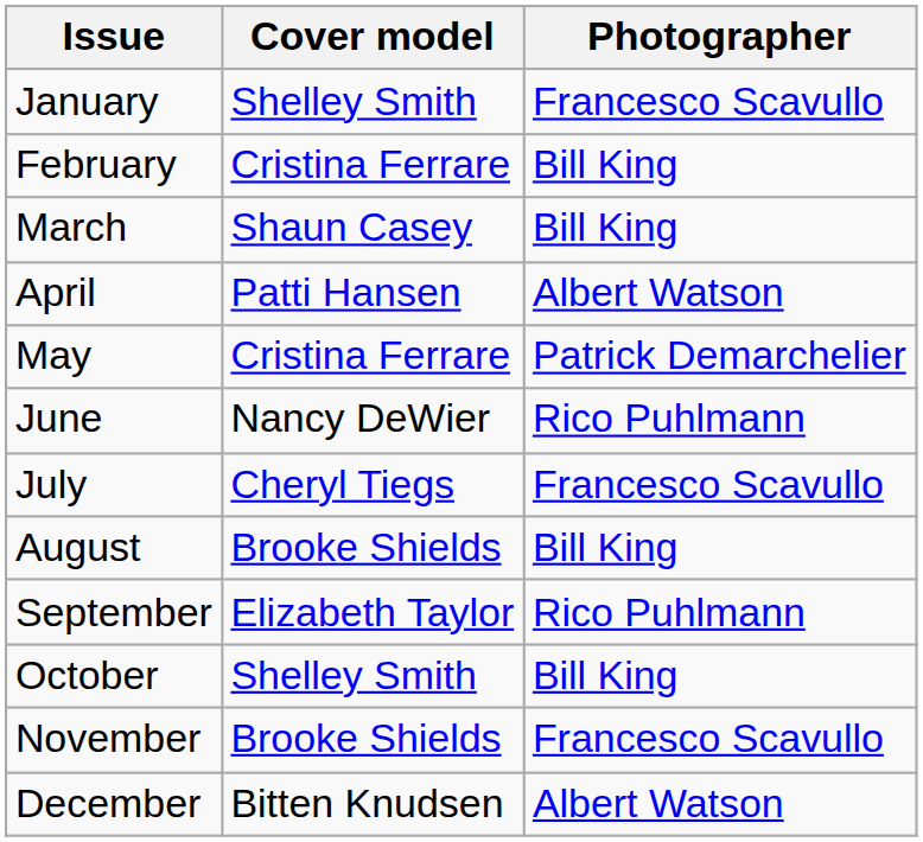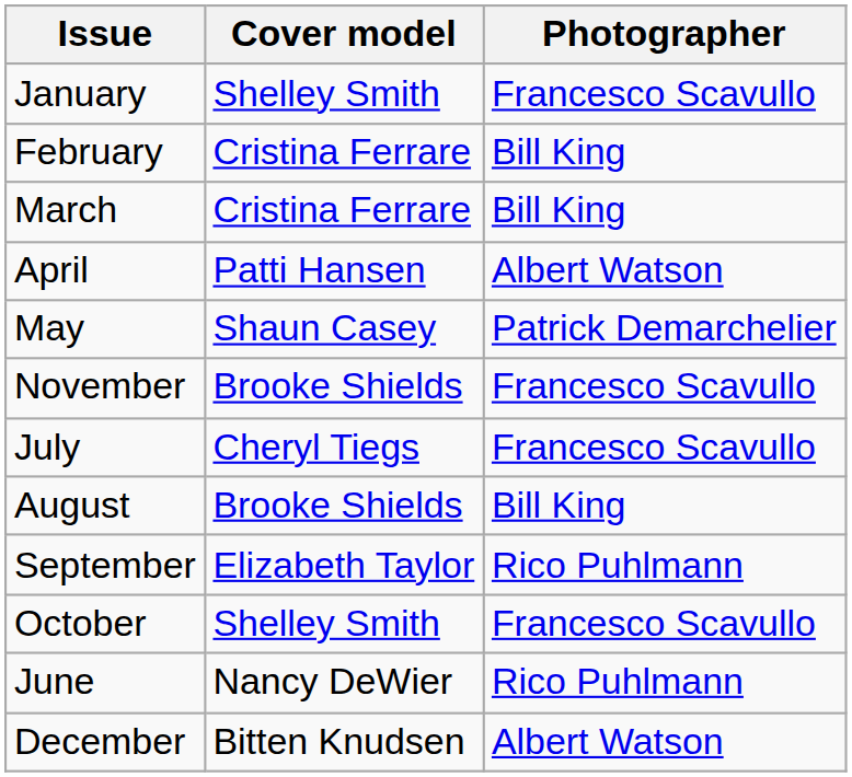March | Cover model: Shaun Casey -> Cristina Ferrare
May | Cover model: Cristina Ferrare -> Shaun Casey
rows swapped: June <-> November
October | Photographer: Bill King -> Francesco Scavullo
